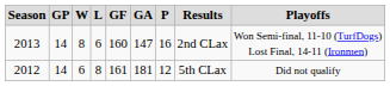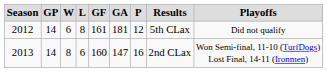rows swapped: 2012 <-> 2013
